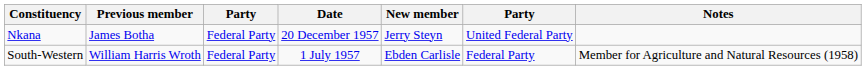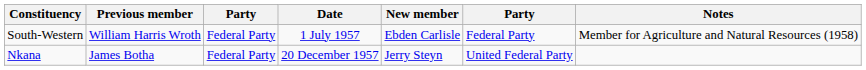rows swapped: South-Western <-> Nkana
